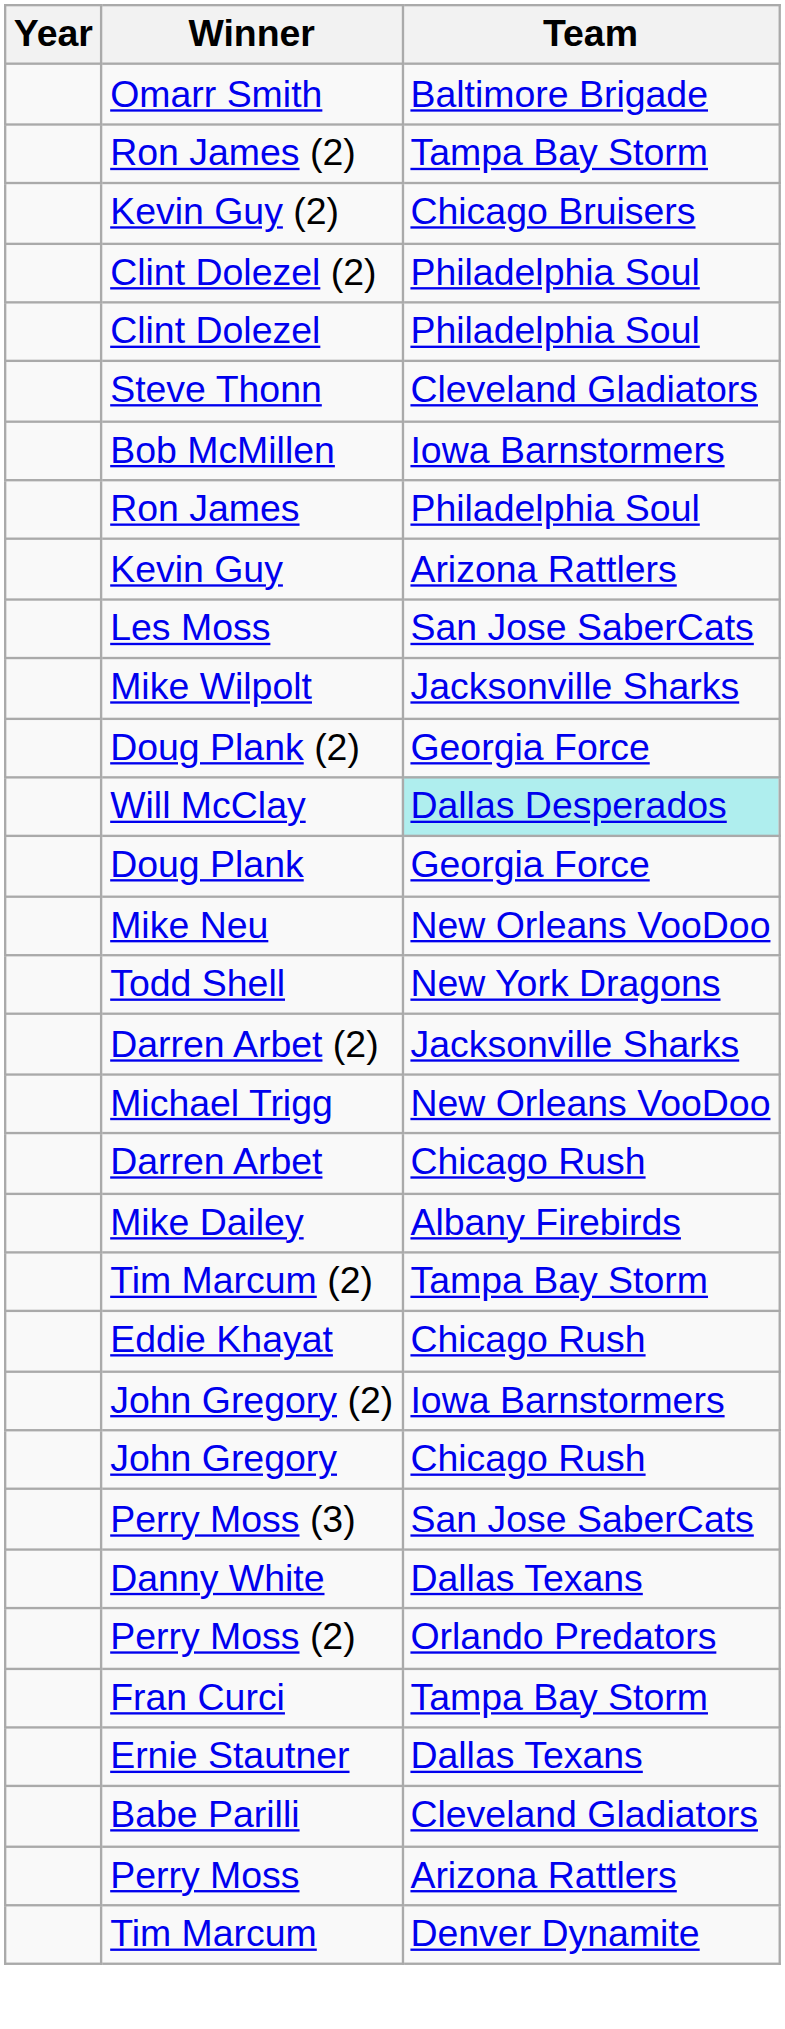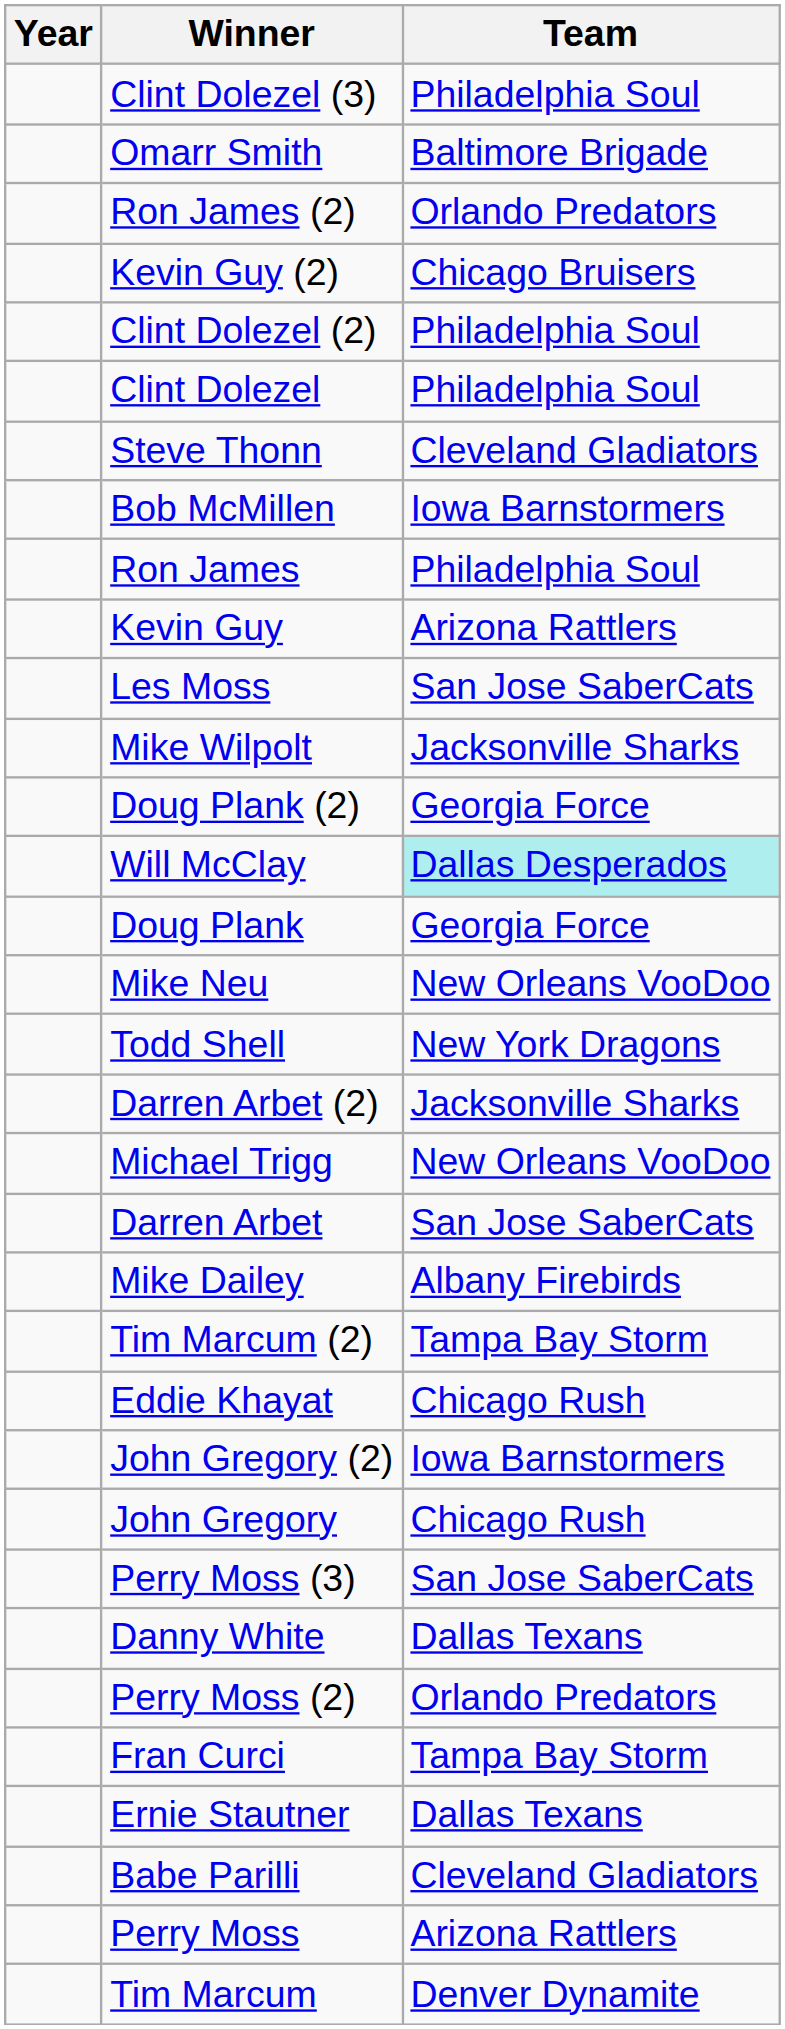+ row: Clint Dolezel (3) | Philadelphia Soul
Ron James (2) | Team: Tampa Bay Storm -> Orlando Predators
Darren Arbet | Team: Chicago Rush -> San Jose SaberCats
